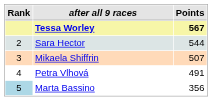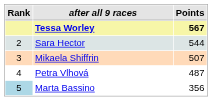Petra Vlhová | Points: 491 -> 487
